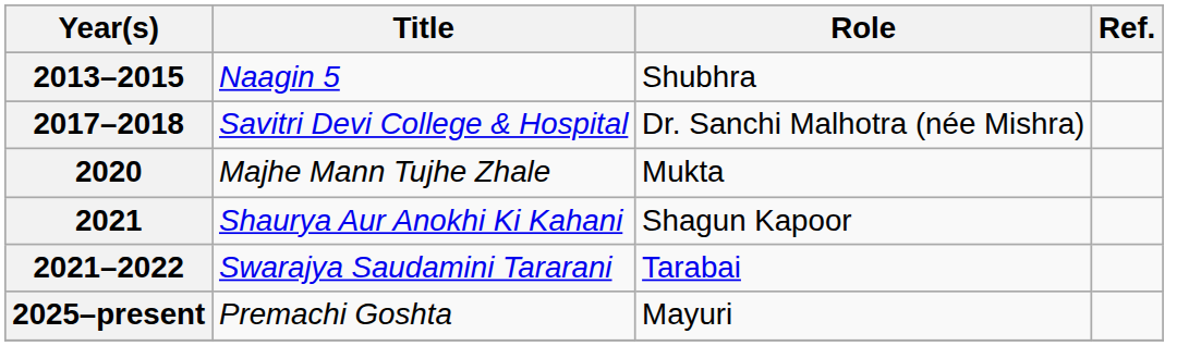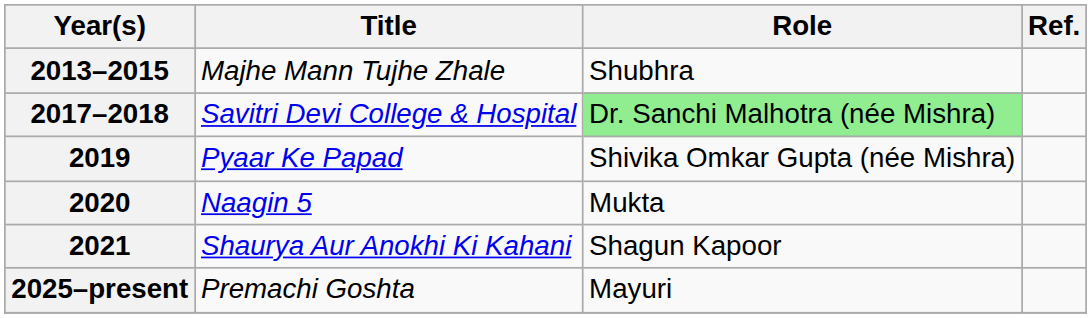2013–2015 | Title: Naagin 5 -> Majhe Mann Tujhe Zhale
2017–2018 | Role: no background -> lightgreen background
+ row: 2019 | Pyaar Ke Papad | Shivika Omkar Gupta (née Mishra)
2020 | Title: Majhe Mann Tujhe Zhale -> Naagin 5
- row: 2021–2022 | Swarajya Saudamini Tararani | Tarabai
